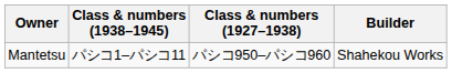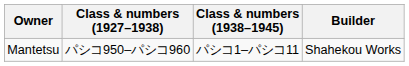columns swapped: Class & numbers (1927–1938) <-> Class & numbers (1938–1945)
